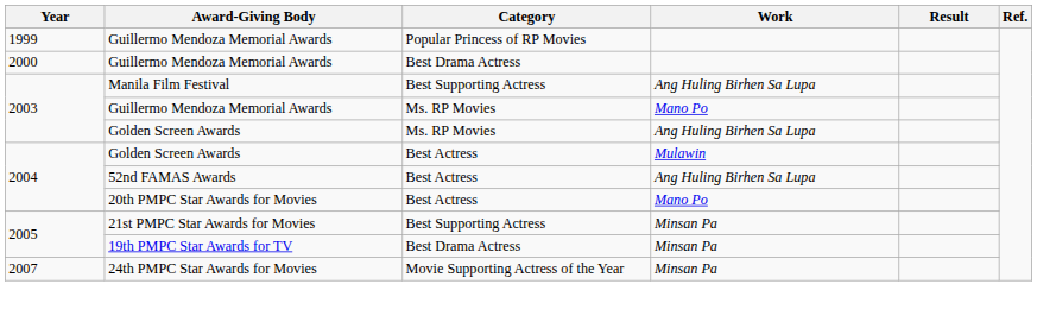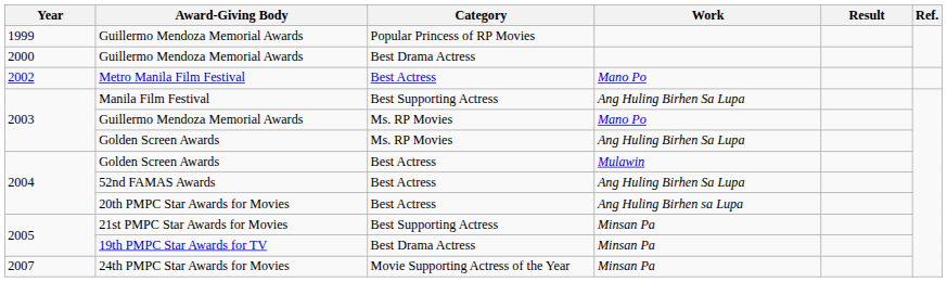+ row: 2002 | Metro Manila Film Festival | Best Actress | Mano Po
20th PMPC Star Awards for Movies | Work: Mano Po -> Ang Huling Birhen sa Lupa
